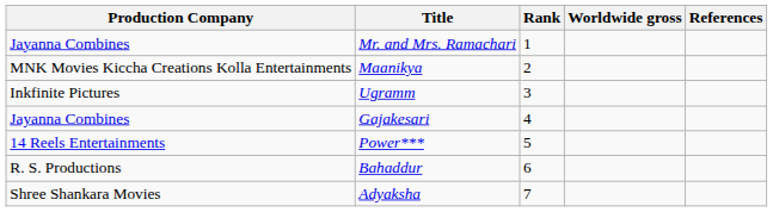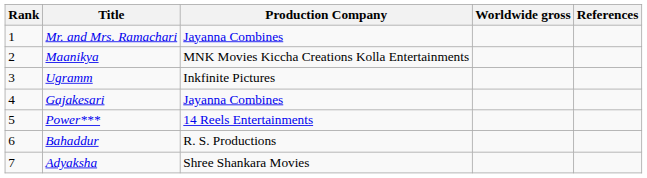columns swapped: Rank <-> Production Company
